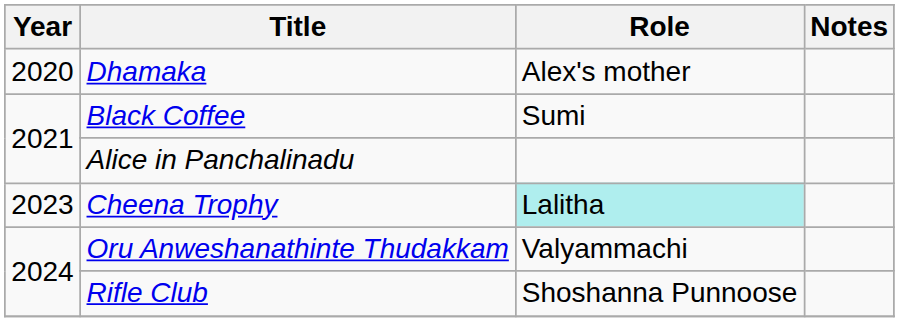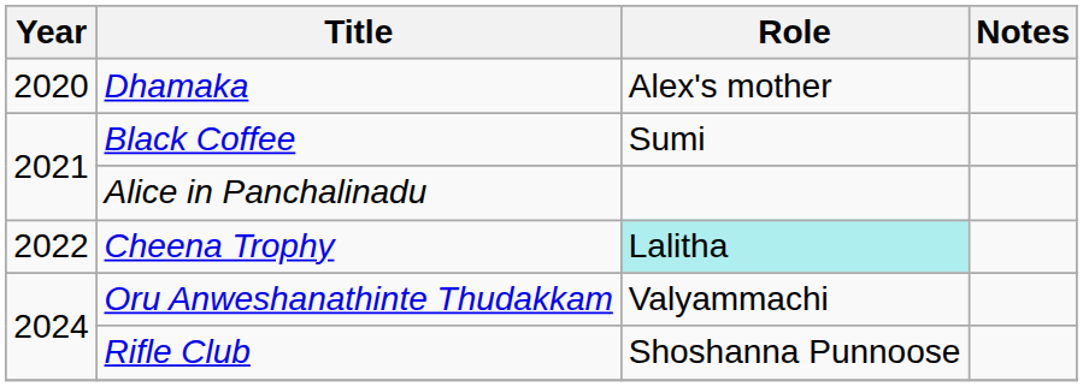Cheena Trophy | Year: 2023 -> 2022
